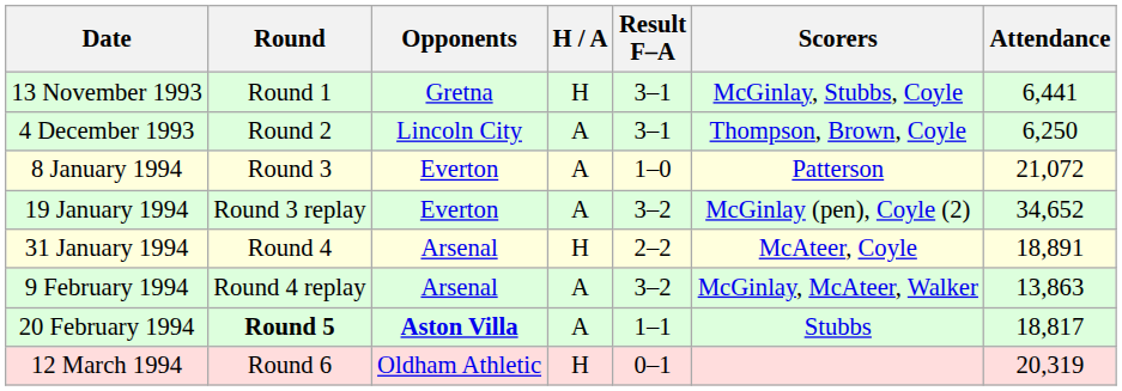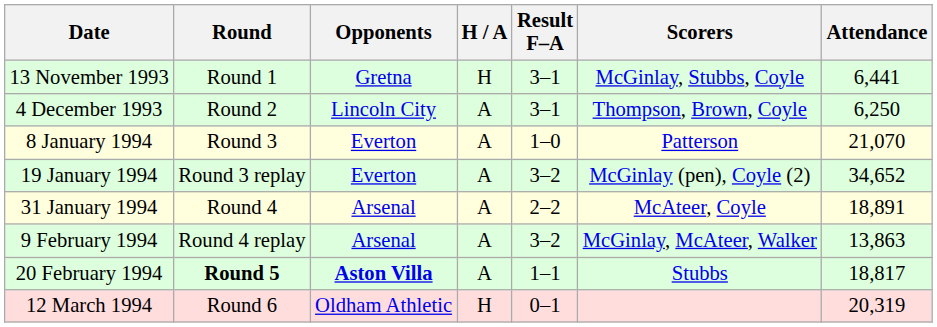8 January 1994 | Attendance: 21,072 -> 21,070
31 January 1994 | H / A: H -> A
